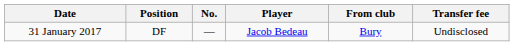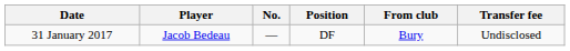columns swapped: Position <-> Player
